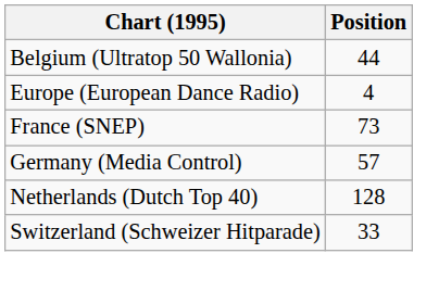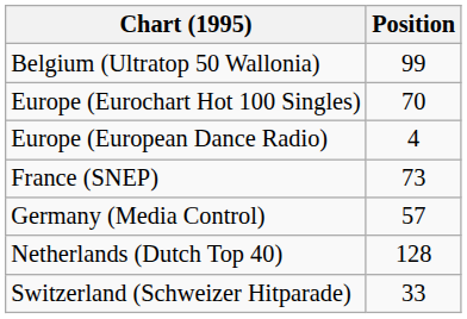Belgium (Ultratop 50 Wallonia) | Position: 44 -> 99
+ row: Europe (Eurochart Hot 100 Singles) | 70
